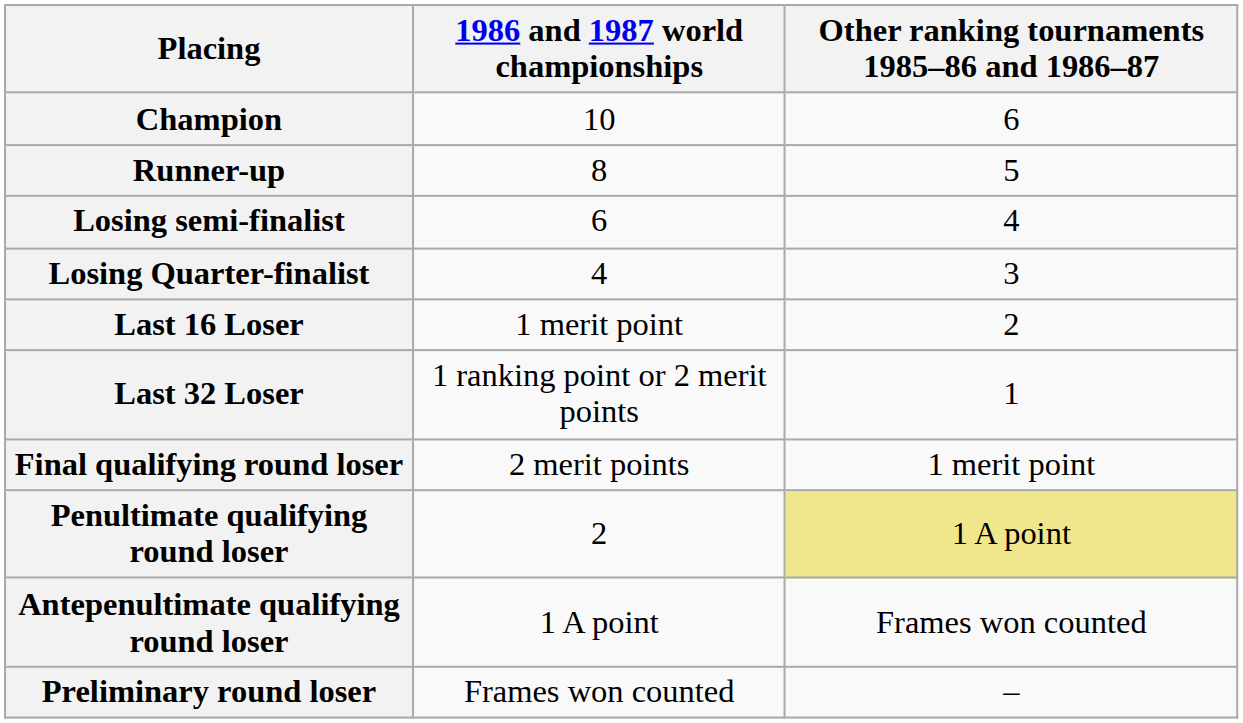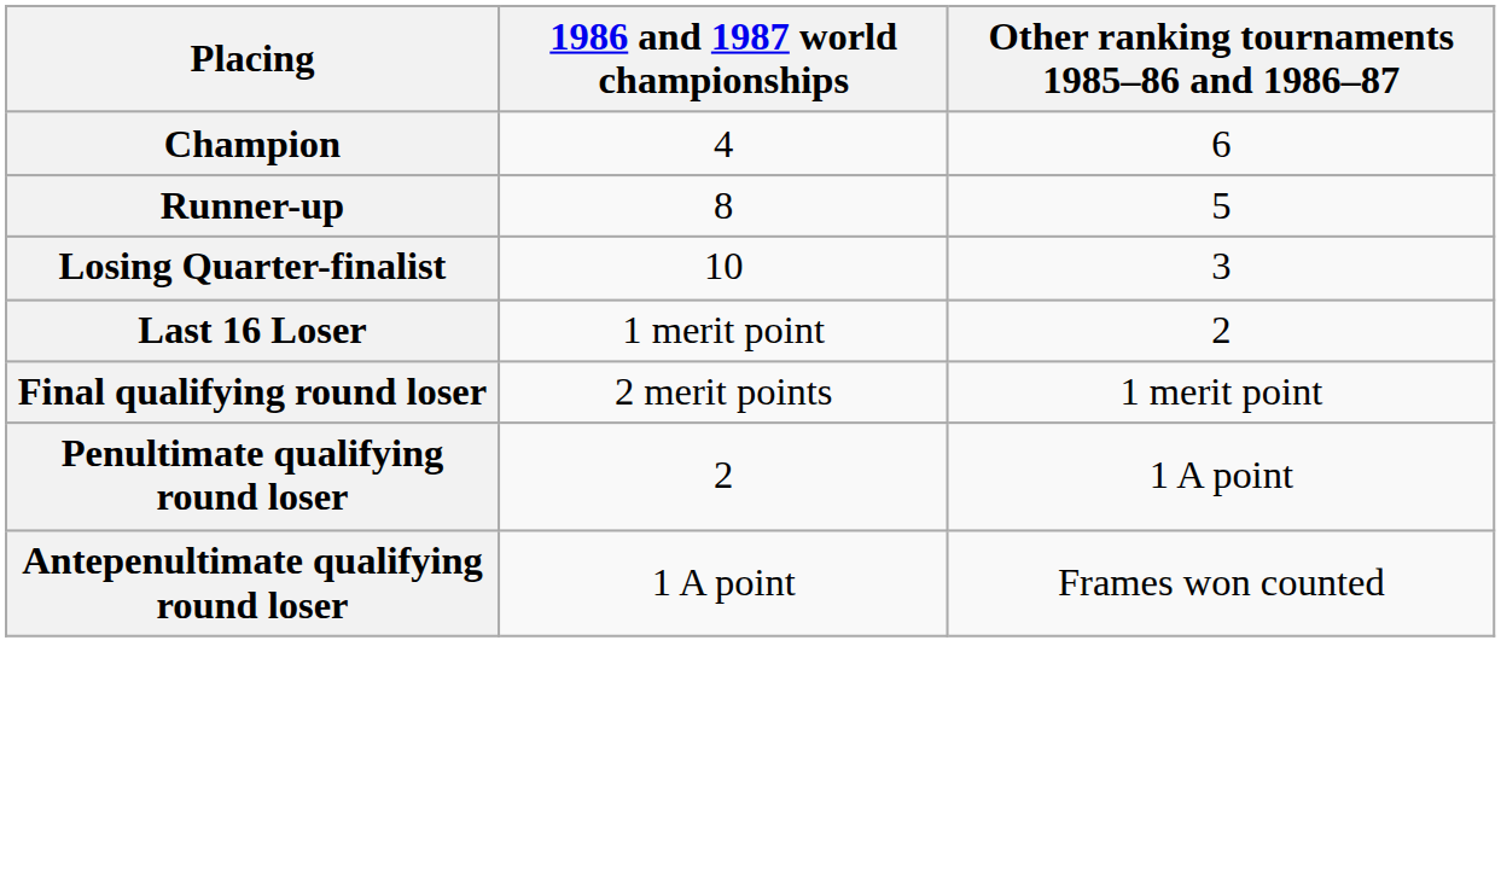Champion | 1986 and 1987 world championships: 10 -> 4
- row: Losing semi-finalist | 6 | 4
Losing Quarter-finalist | 1986 and 1987 world championships: 4 -> 10
- row: Last 32 Loser | 1 ranking point or 2 merit points | 1
Penultimate qualifying round loser | Other ranking tournaments 1985–86 and 1986–87: khaki background -> no background
- row: Preliminary round loser | Frames won counted | –
